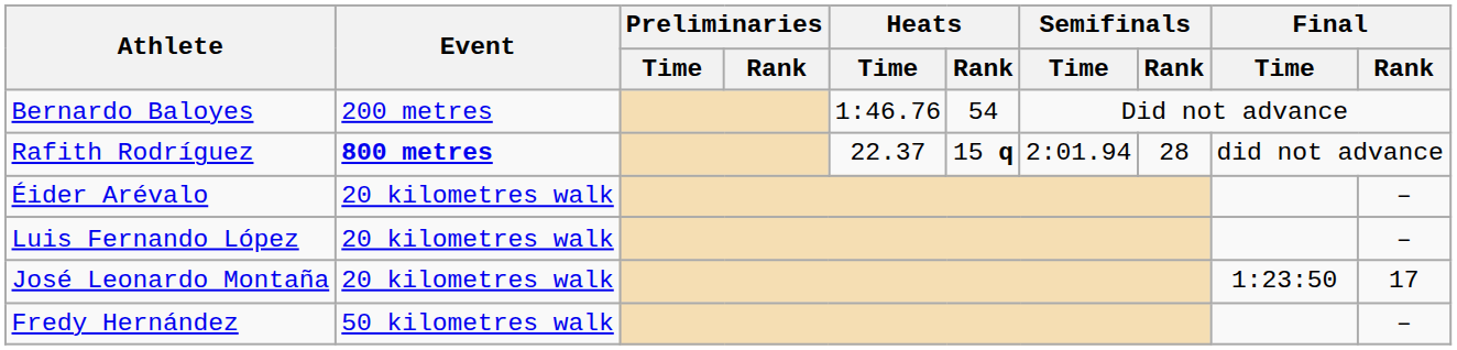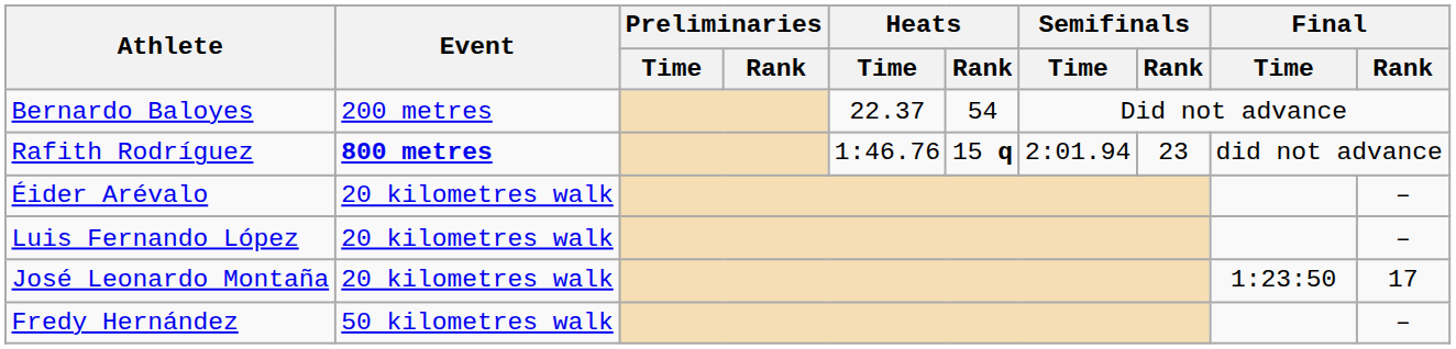Bernardo Baloyes | Heats / Time: 1:46.76 -> 22.37
Rafith Rodríguez | Heats / Time: 22.37 -> 1:46.76
Rafith Rodríguez | Semifinals / Rank: 28 -> 23
